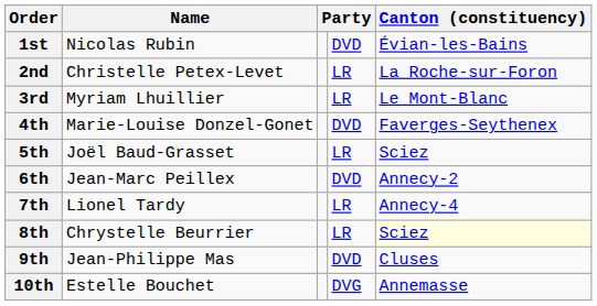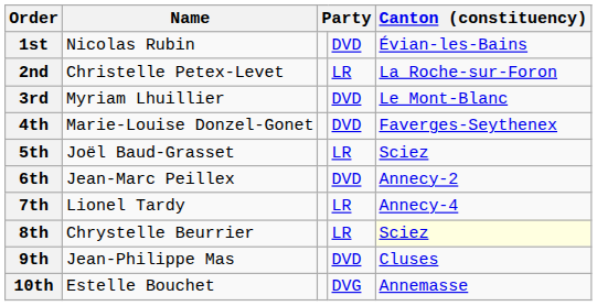3rd | column 4: LR -> DVD
